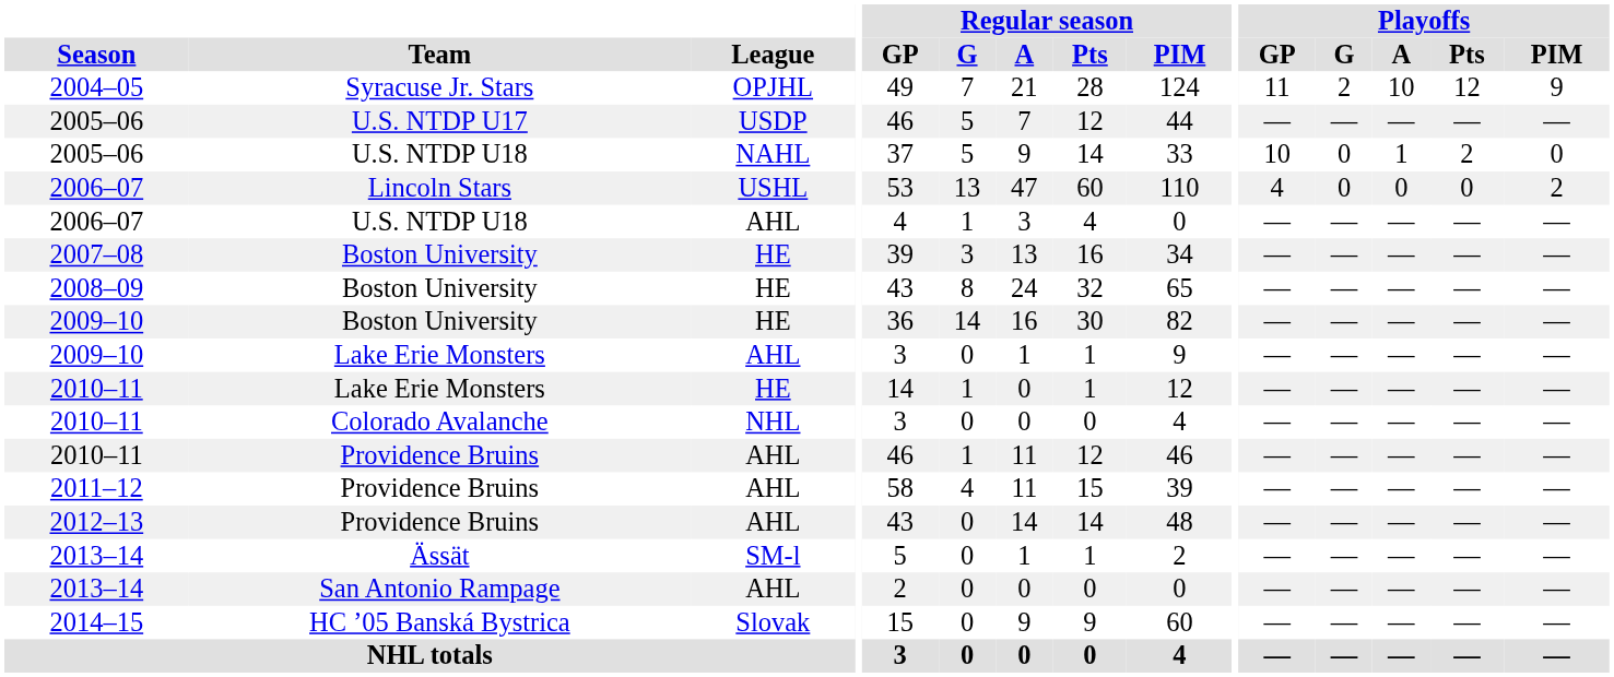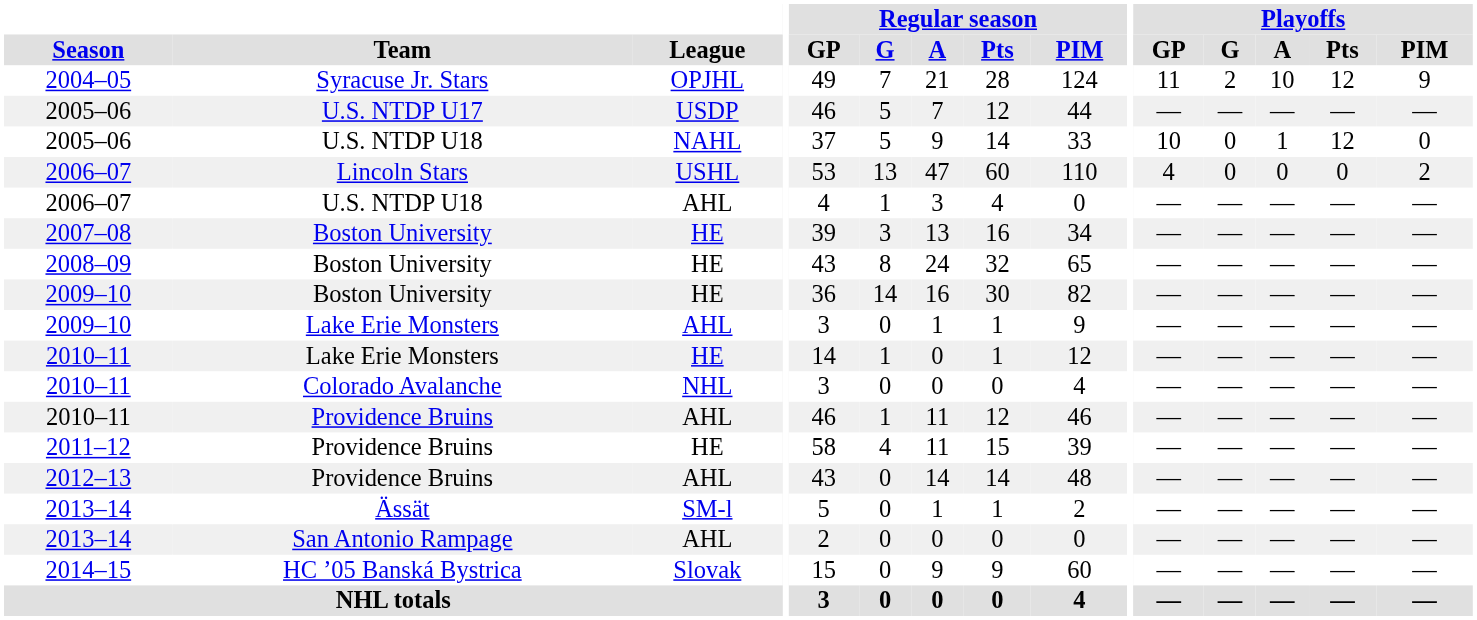2005–06 / U.S. NTDP U18 | Playoffs / Pts: 2 -> 12
2011–12 | League: AHL -> HE
